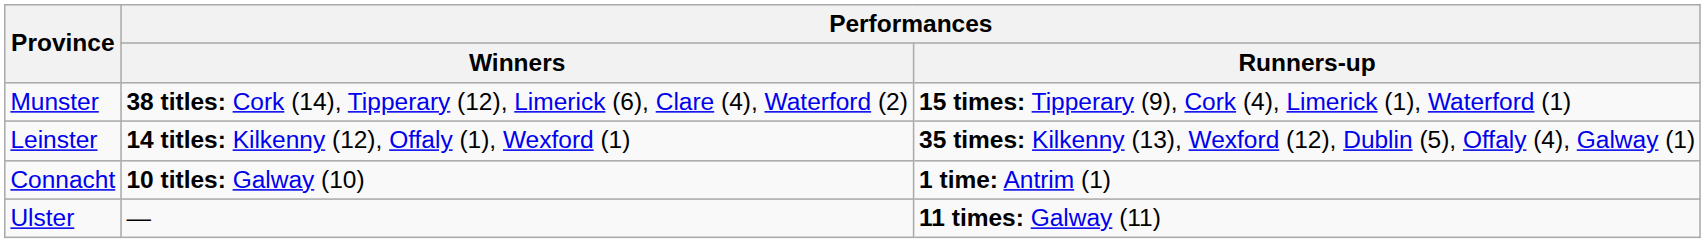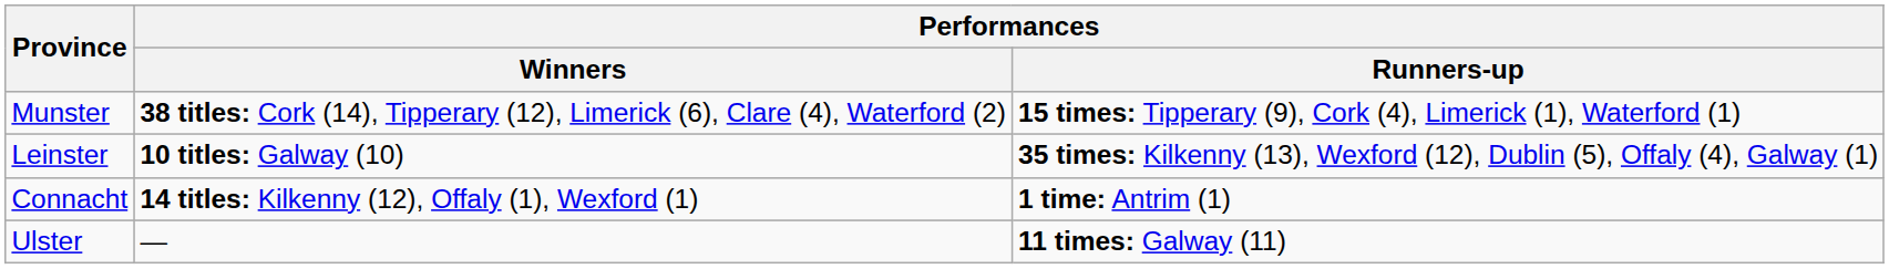Leinster | Performances / Winners: 14 titles: Kilkenny (12), Offaly (1), Wexford (1) -> 10 titles: Galway (10)
Connacht | Performances / Winners: 10 titles: Galway (10) -> 14 titles: Kilkenny (12), Offaly (1), Wexford (1)
